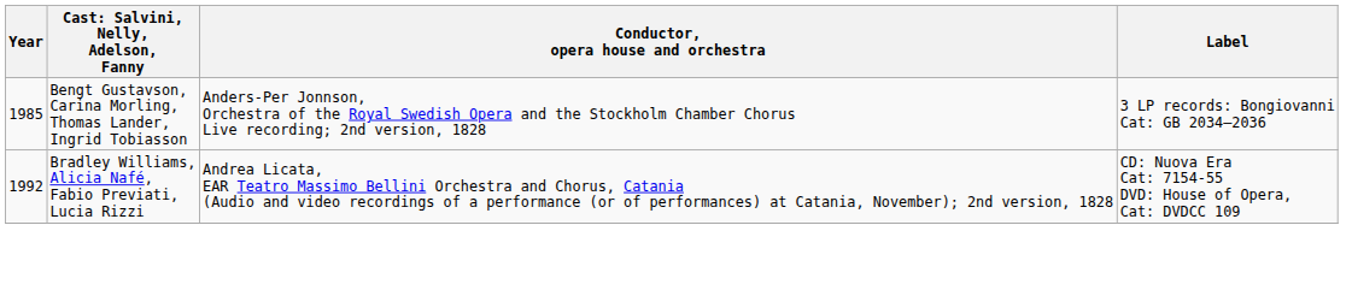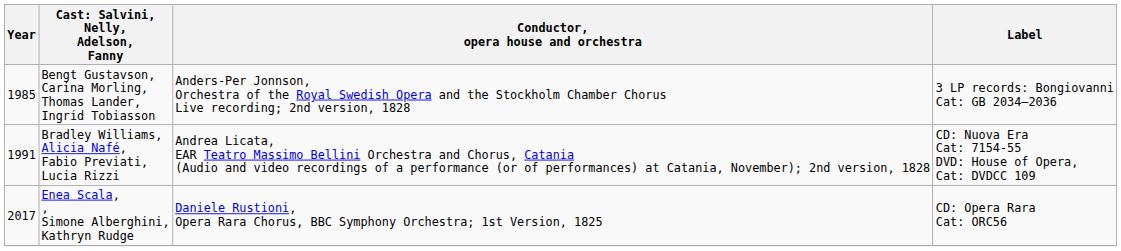Bradley Williams, Alicia Nafé, Fabio Previati, Lucia Rizzi | Year: 1992 -> 1991
+ row: 2017 | Enea Scala, , Simone Alberghini, Kathryn Rudge | Daniele Rustioni, Opera Rara Chorus, BBC Symphony Orchestra; 1st Version, 1825 | CD: Opera Rara Cat: ORC56
